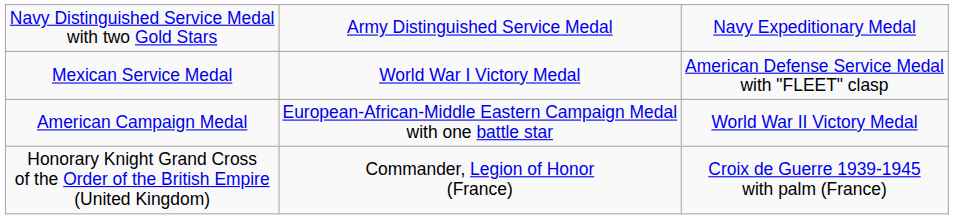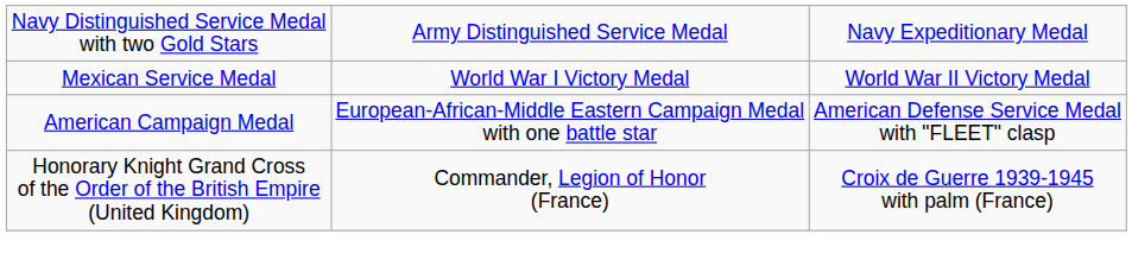Mexican Service Medal | column 4: American Defense Service Medal with "FLEET" clasp -> World War II Victory Medal
American Campaign Medal | column 4: World War II Victory Medal -> American Defense Service Medal with "FLEET" clasp
